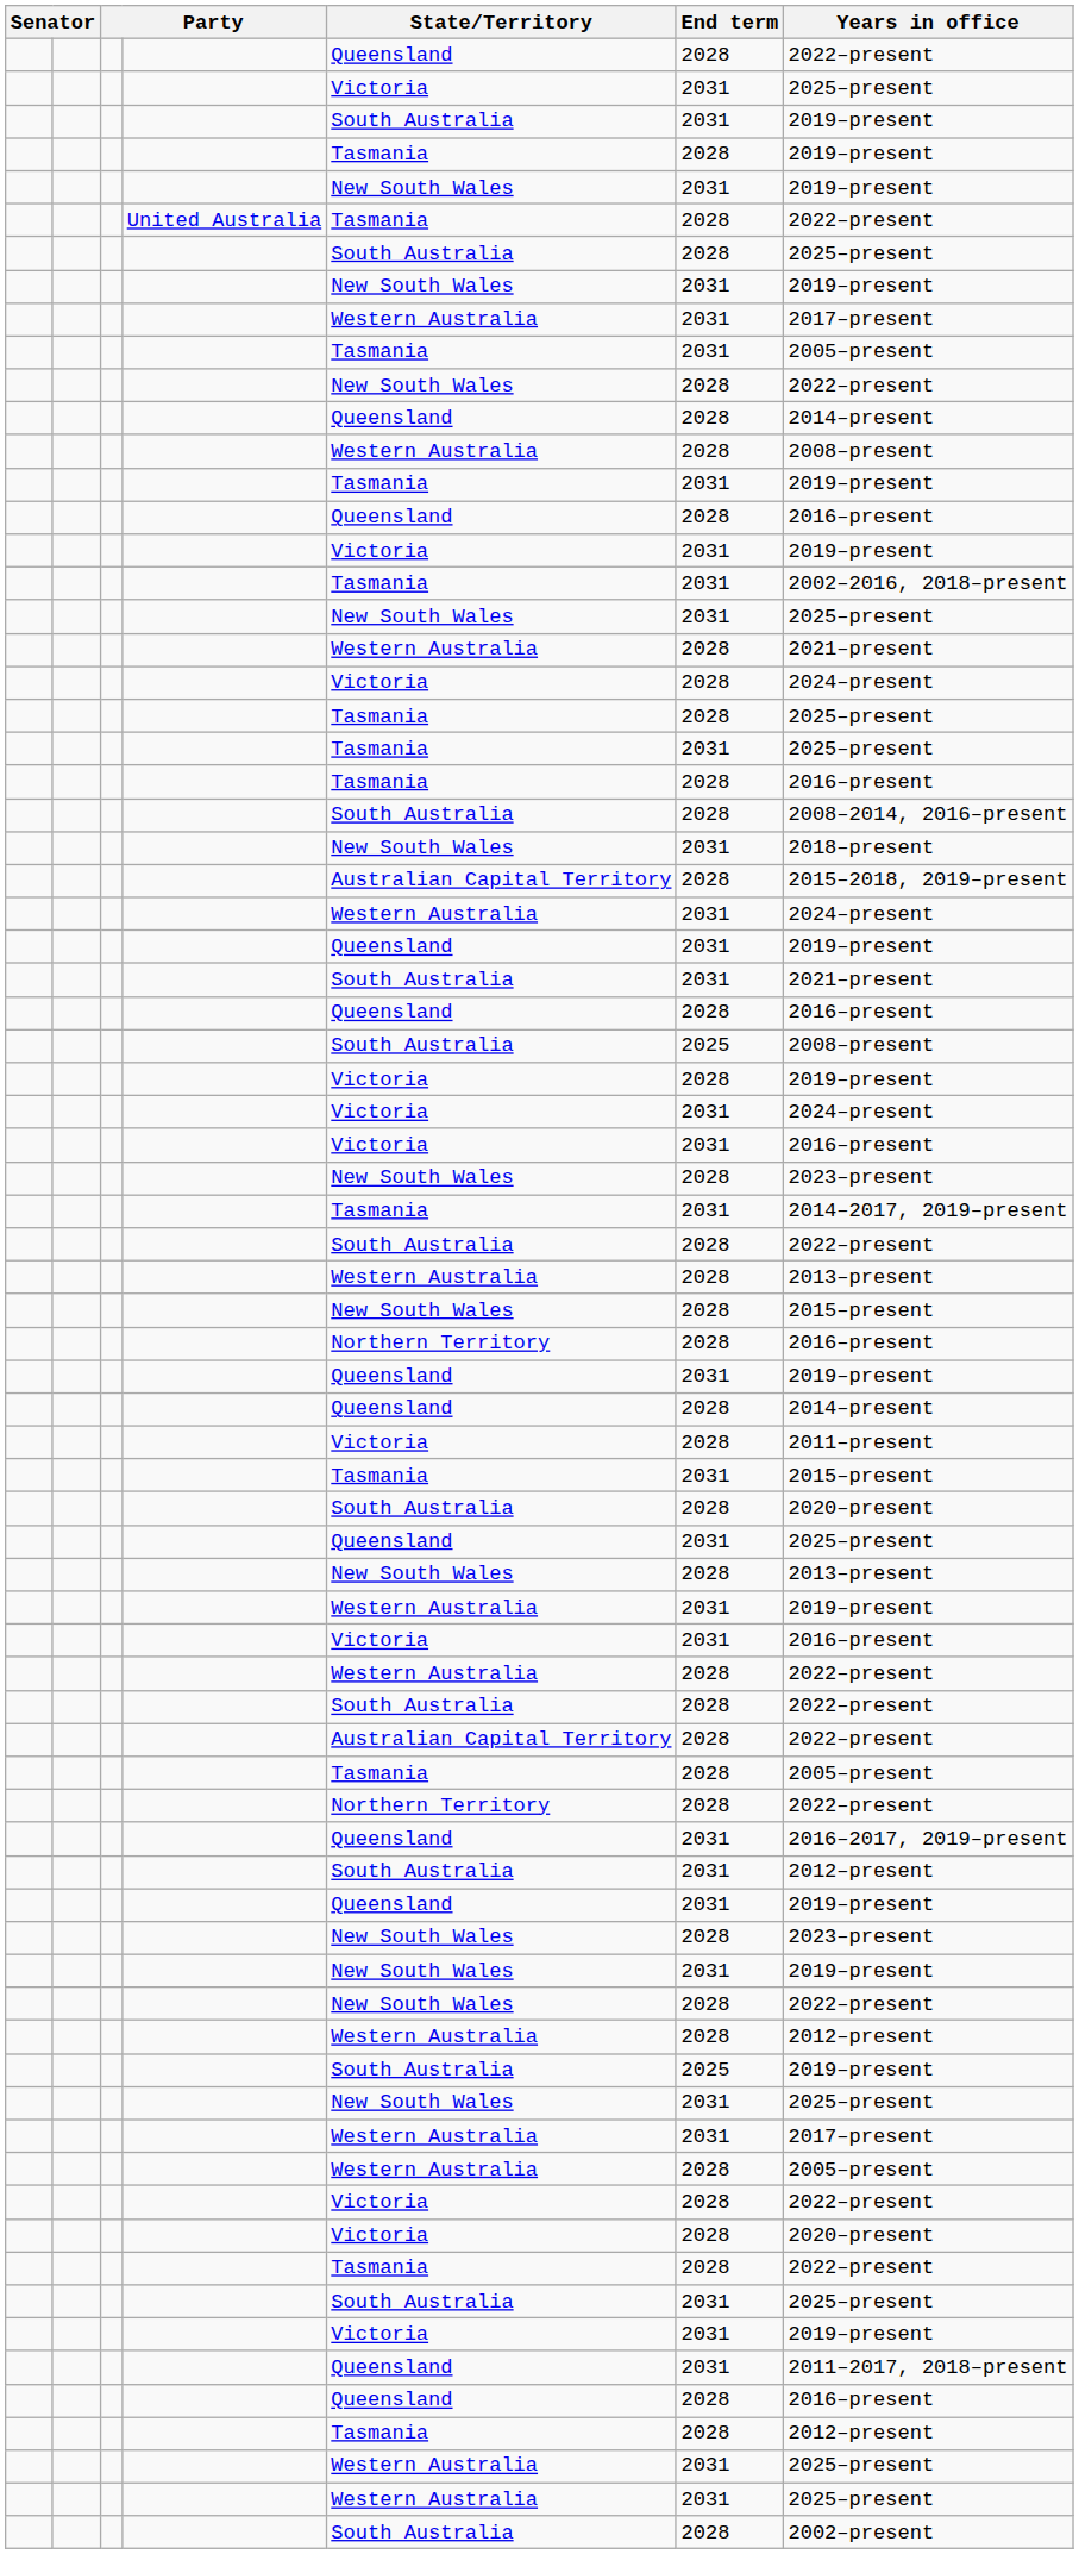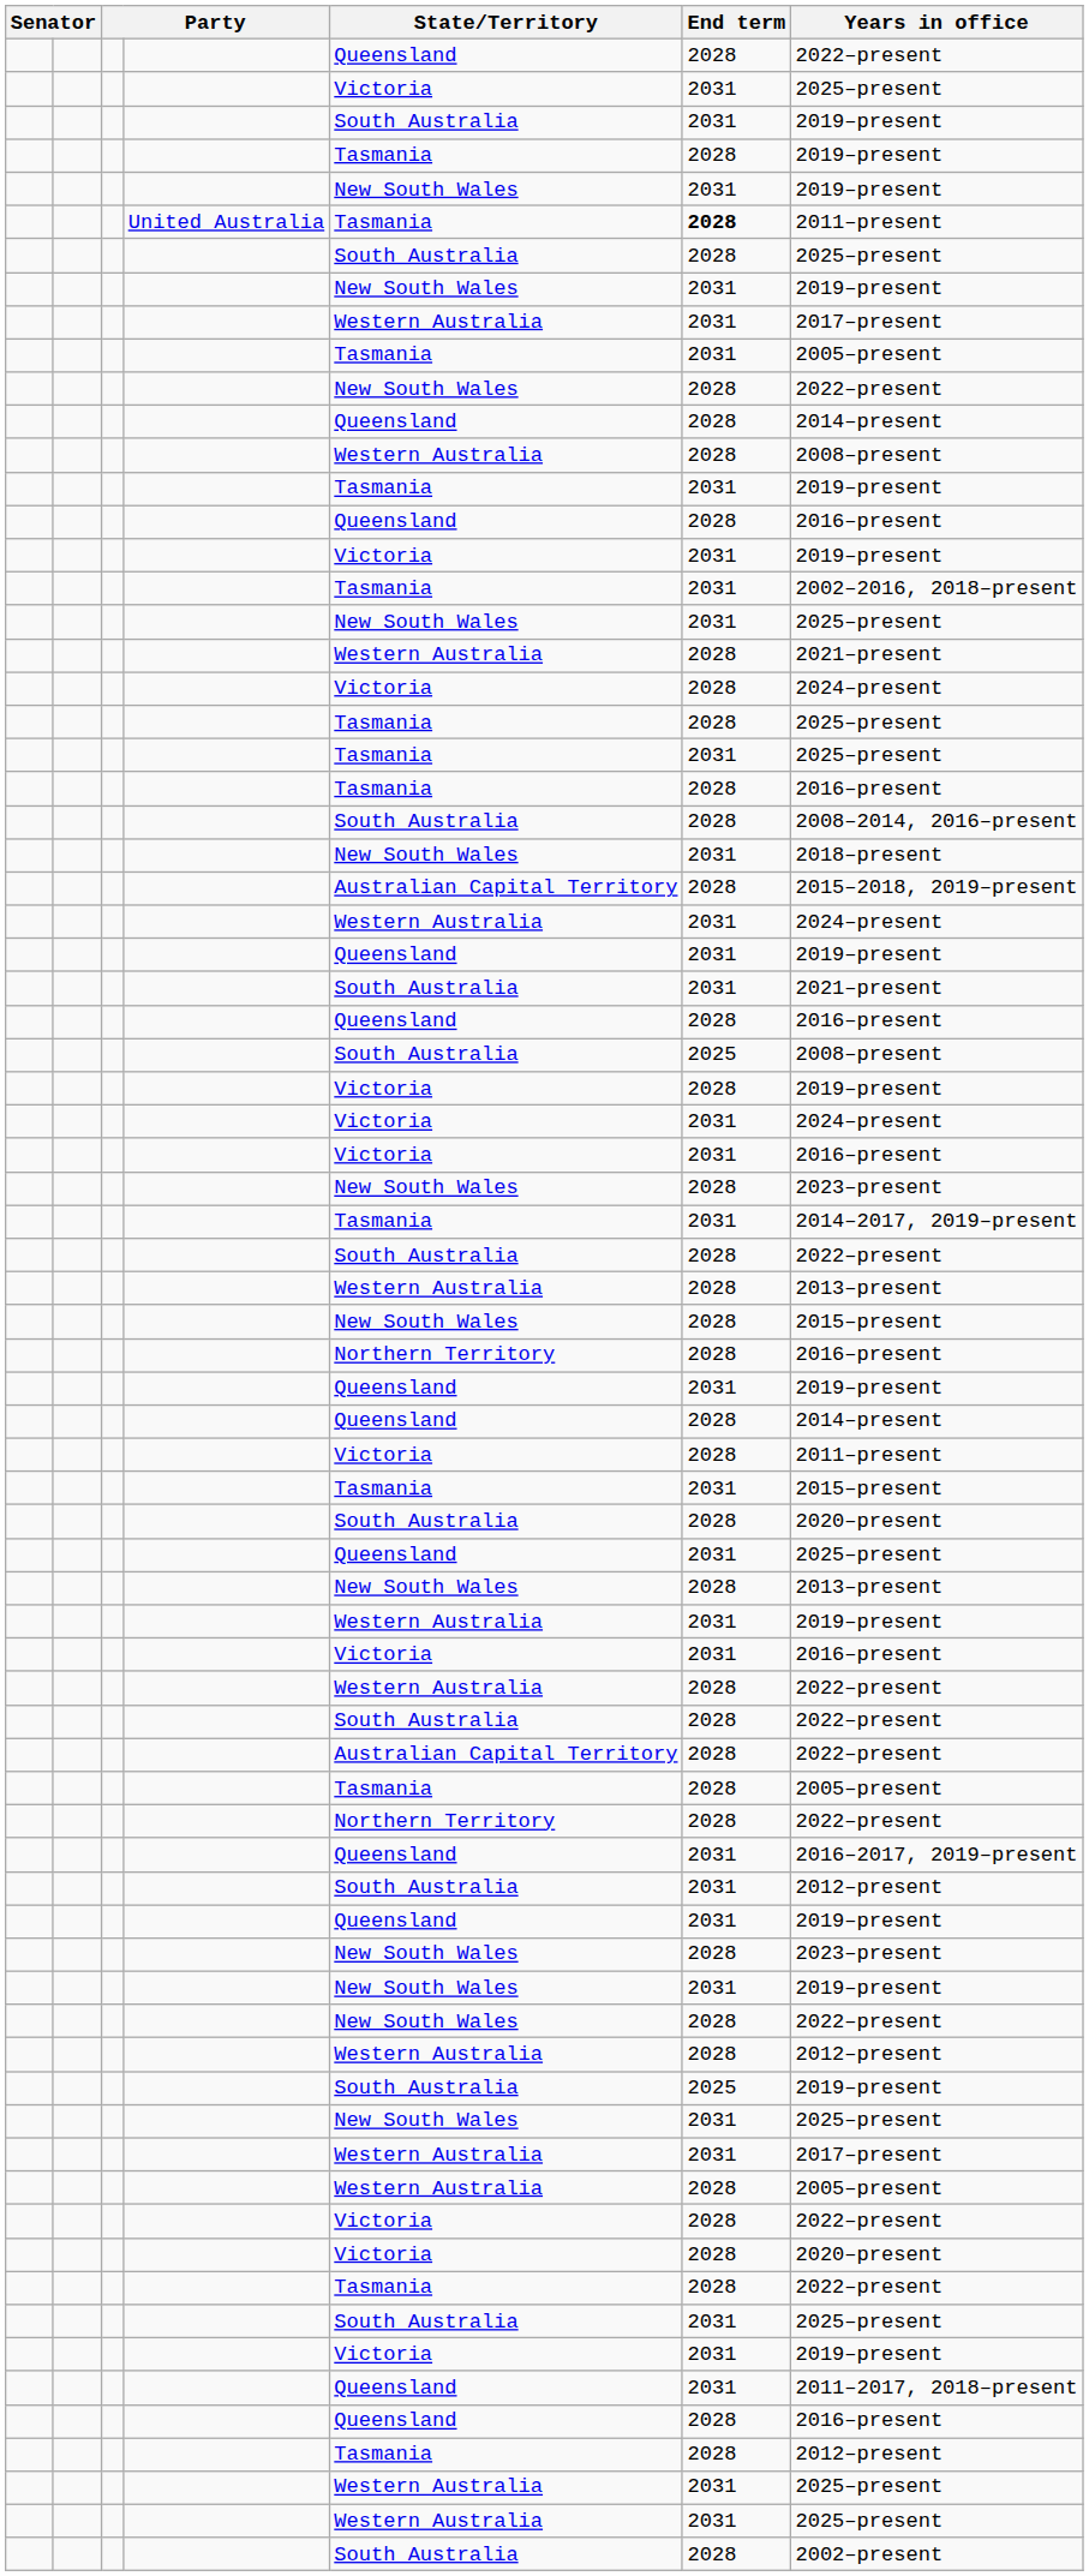United Australia | End term: normal -> bold
United Australia | Years in office: 2022–present -> 2011–present
